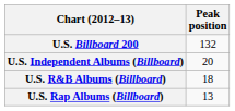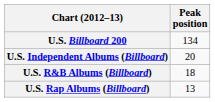U.S. Billboard 200 | Peak position: 132 -> 134
